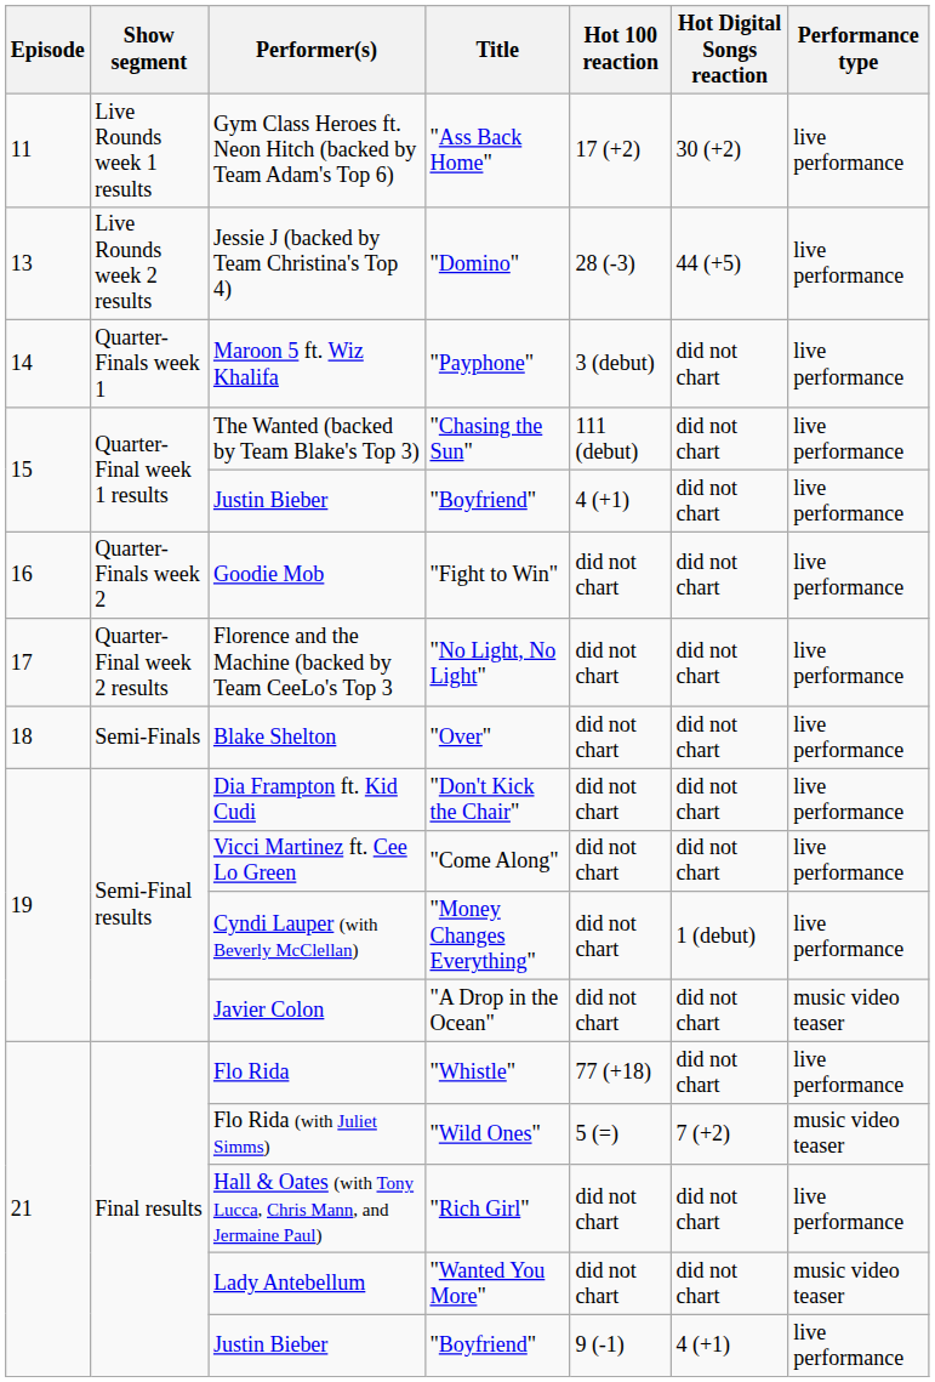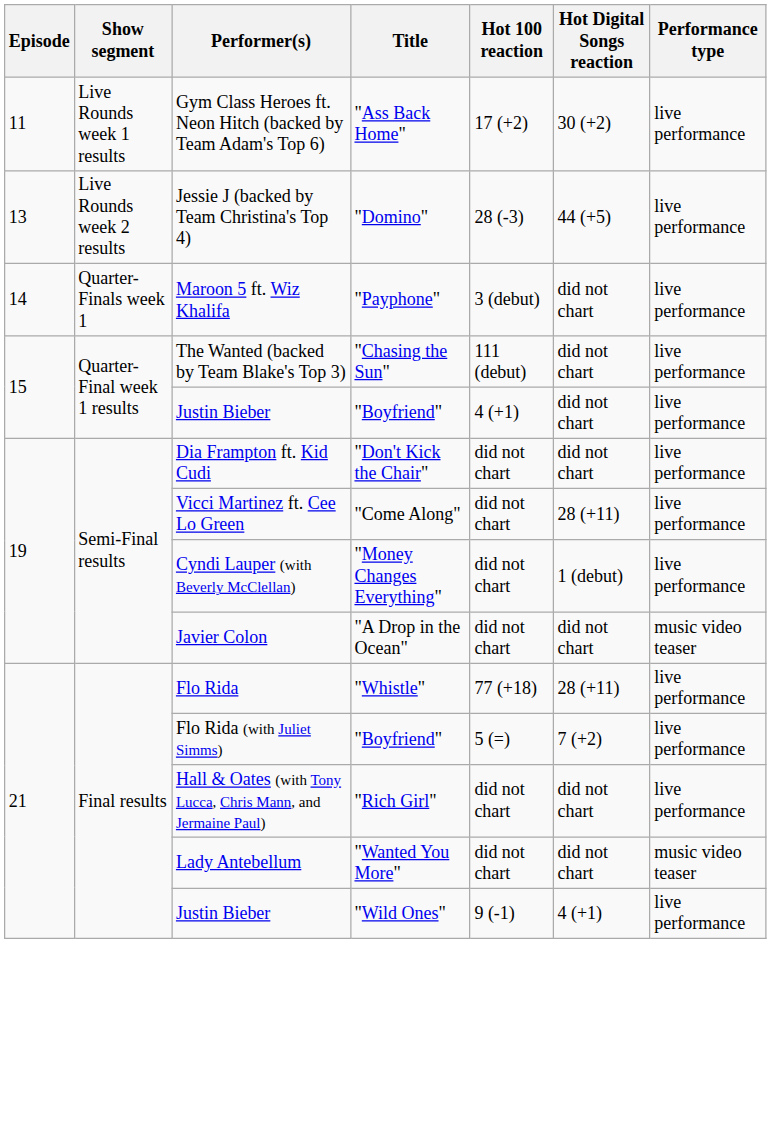- row: 16 | Quarter-Finals week 2 | Goodie Mob | "Fight to Win" | did not chart | did not chart | live performance
- row: 17 | Quarter-Final week 2 results | Florence and the Machine (backed by Team CeeLo's Top 3 | "No Light, No Light" | did not chart | did not chart | live performance
- row: 18 | Semi-Finals | Blake Shelton | "Over" | did not chart | did not chart | live performance
Vicci Martinez ft. Cee Lo Green | Hot Digital Songs reaction: did not chart -> 28 (+11)
Flo Rida | Hot Digital Songs reaction: did not chart -> 28 (+11)
Flo Rida (with Juliet Simms) | Title: "Wild Ones" -> "Boyfriend"
Flo Rida (with Juliet Simms) | Performance type: music video teaser -> live performance
21 / Justin Bieber | Title: "Boyfriend" -> "Wild Ones"
